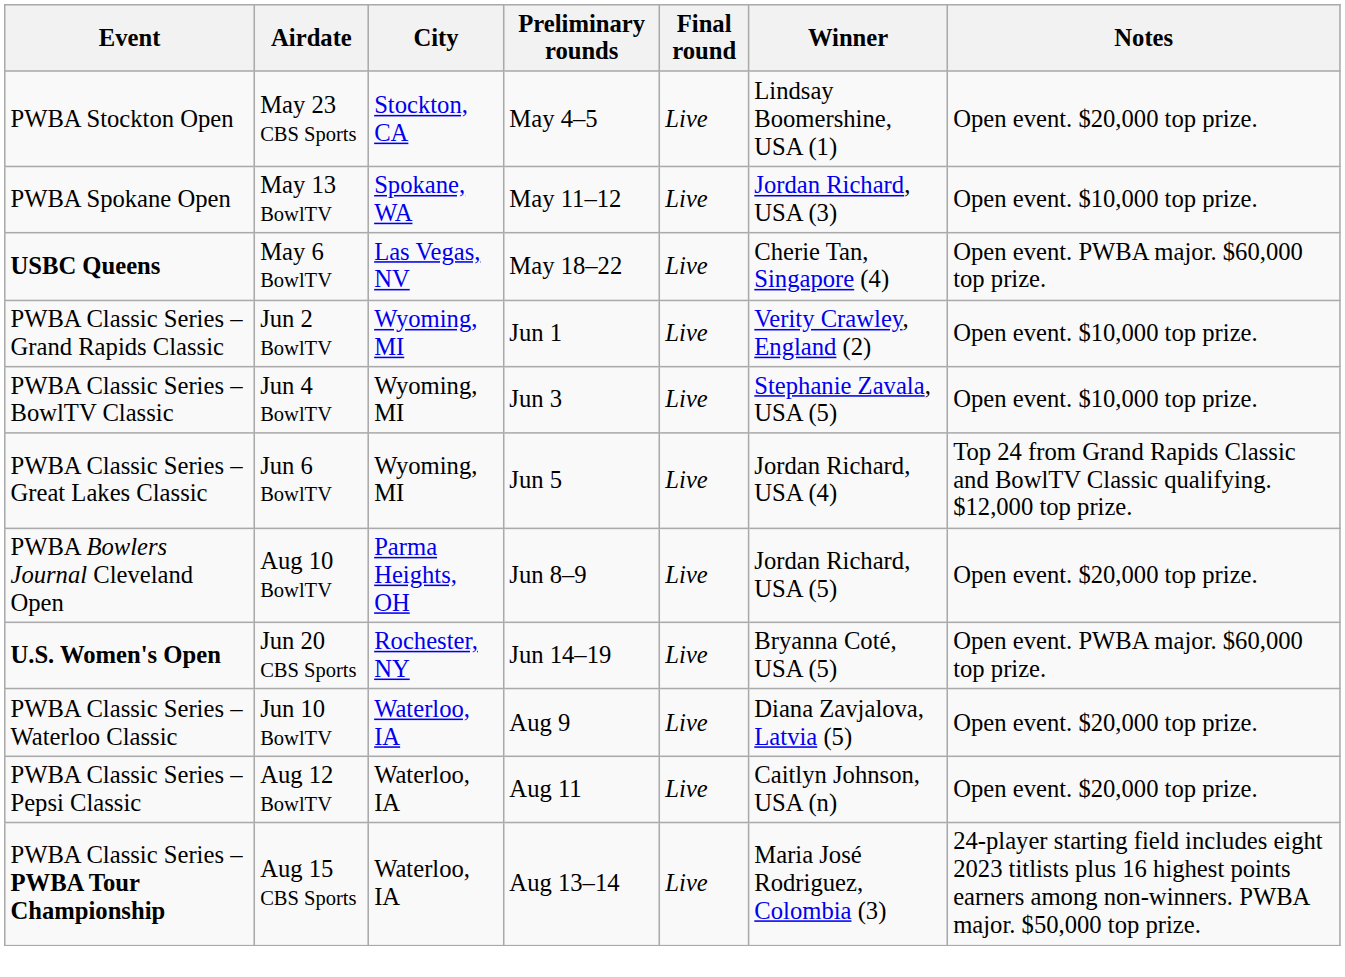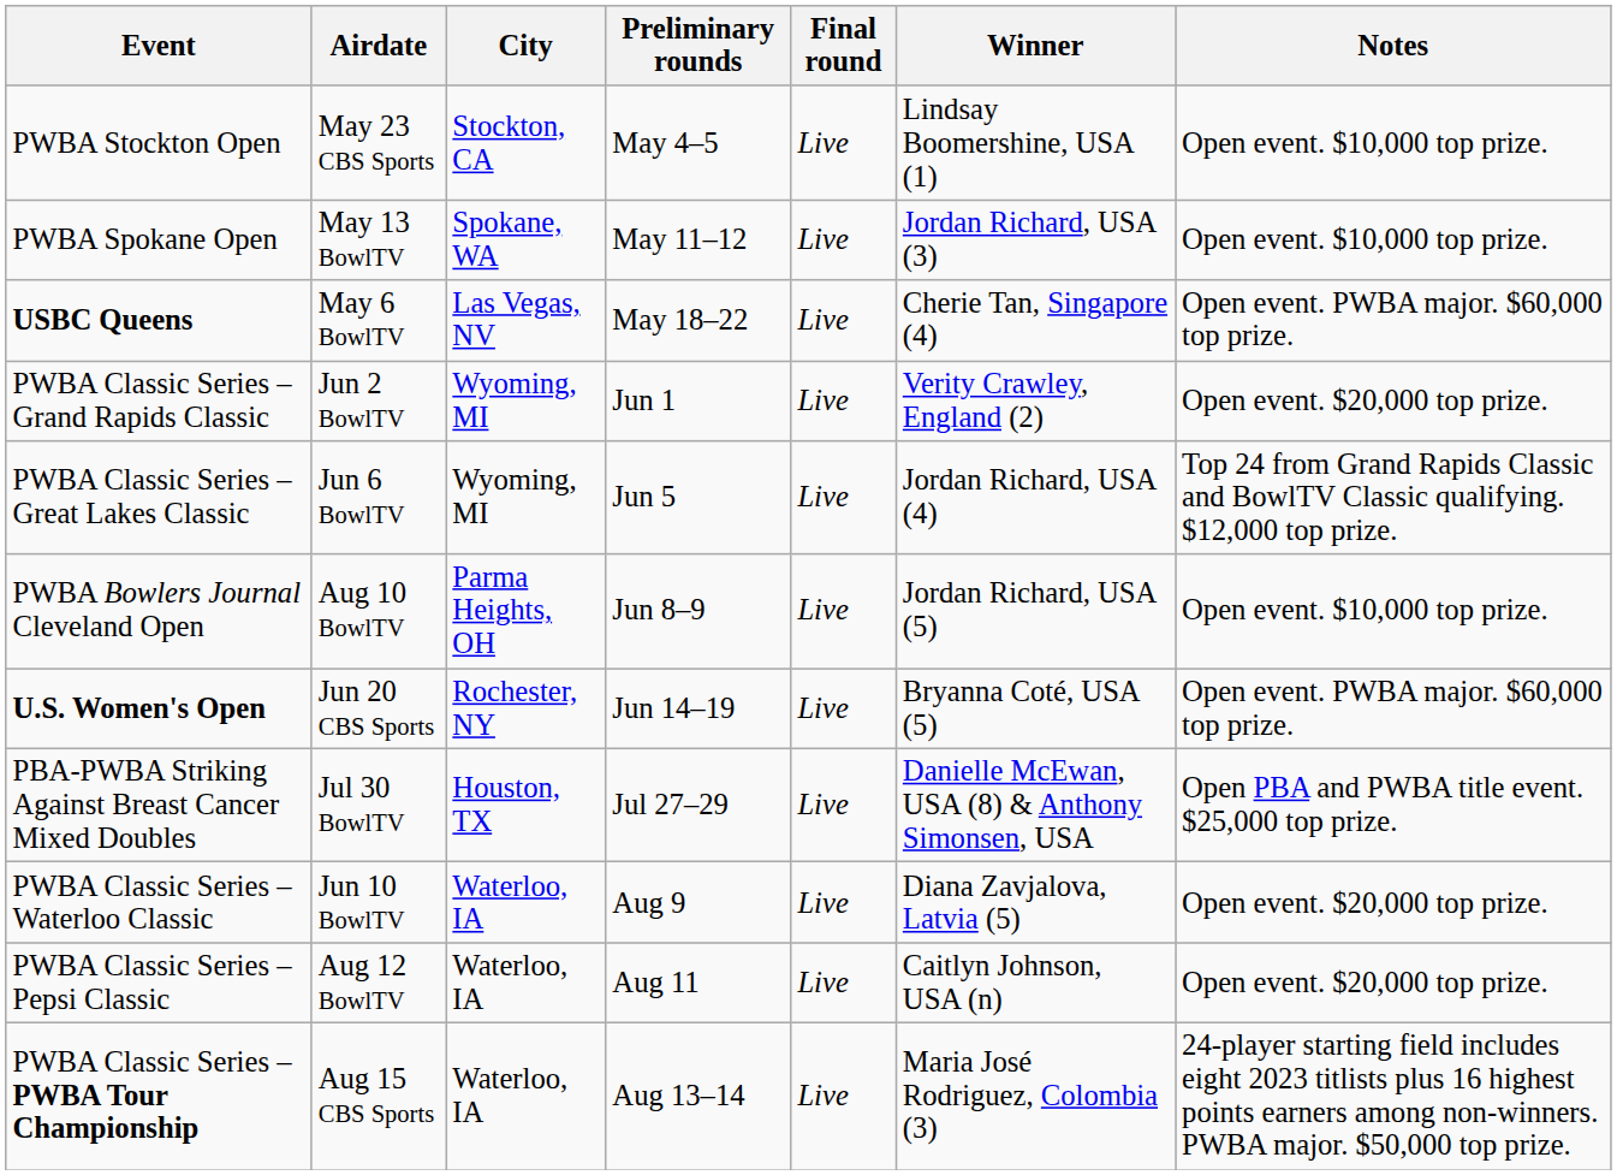PWBA Stockton Open | Notes: Open event. $20,000 top prize. -> Open event. $10,000 top prize.
PWBA Classic Series – Grand Rapids Classic | Notes: Open event. $10,000 top prize. -> Open event. $20,000 top prize.
- row: PWBA Classic Series – BowlTV Classic | Jun 4 BowlTV | Wyoming, MI | Jun 3 | Live | Stephanie Zavala, USA (5) | Open event. $10,000 top prize.
PWBA Bowlers Journal Cleveland Open | Notes: Open event. $20,000 top prize. -> Open event. $10,000 top prize.
+ row: PBA-PWBA Striking Against Breast Cancer Mixed Doubles | Jul 30 BowlTV | Houston, TX | Jul 27–29 | Live | Danielle McEwan, USA (8) & Anthony Simonsen, USA | Open PBA and PWBA title event. $25,000 top prize.
